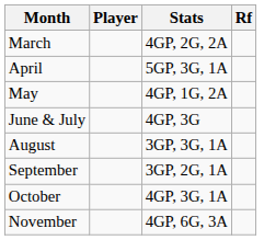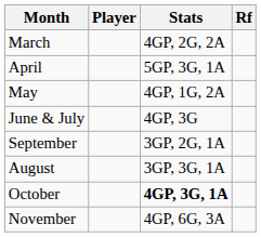rows swapped: August <-> September
October | Stats: normal -> bold
